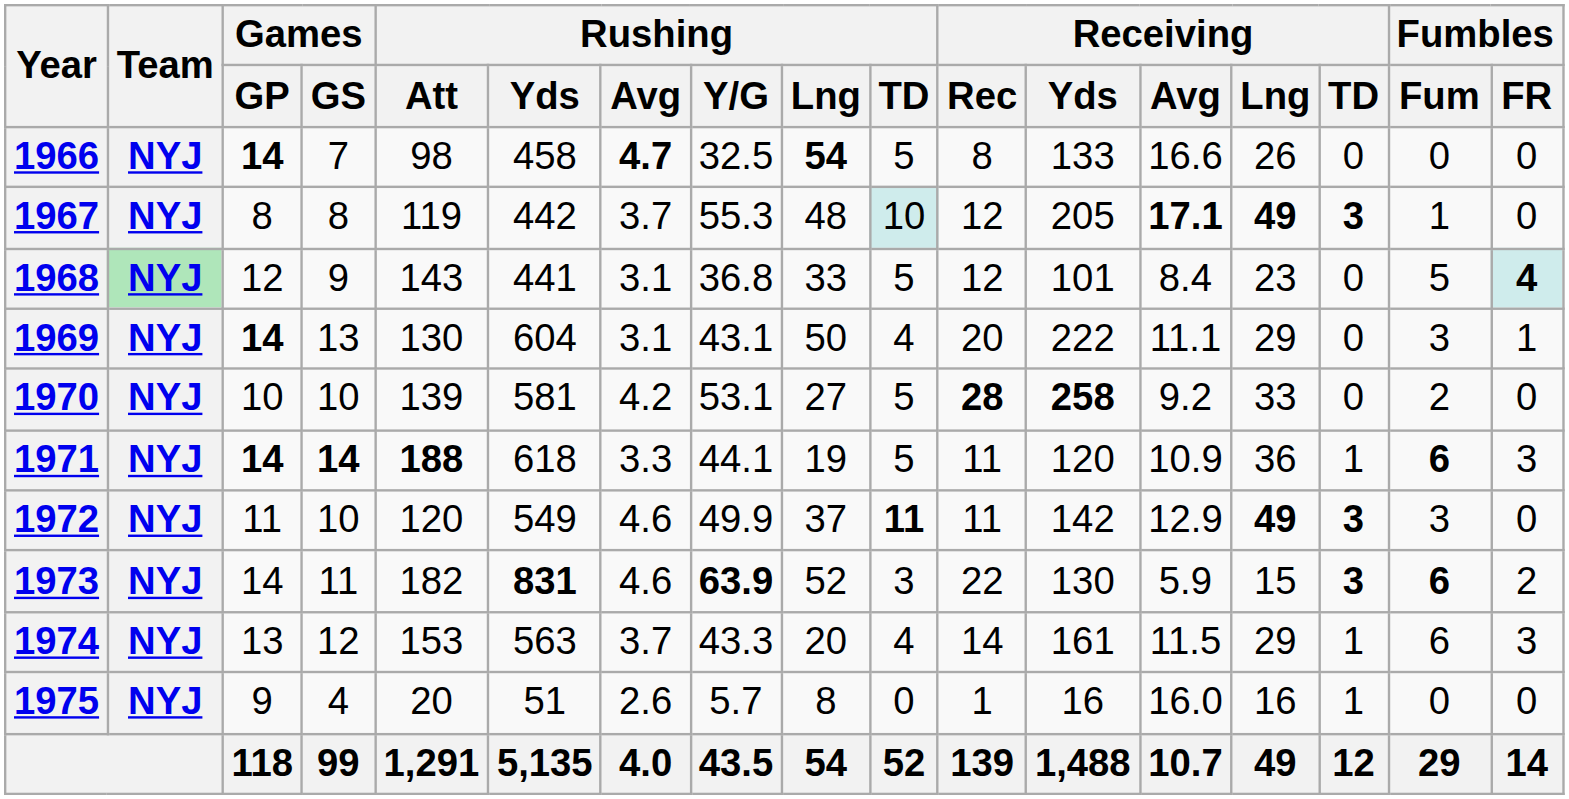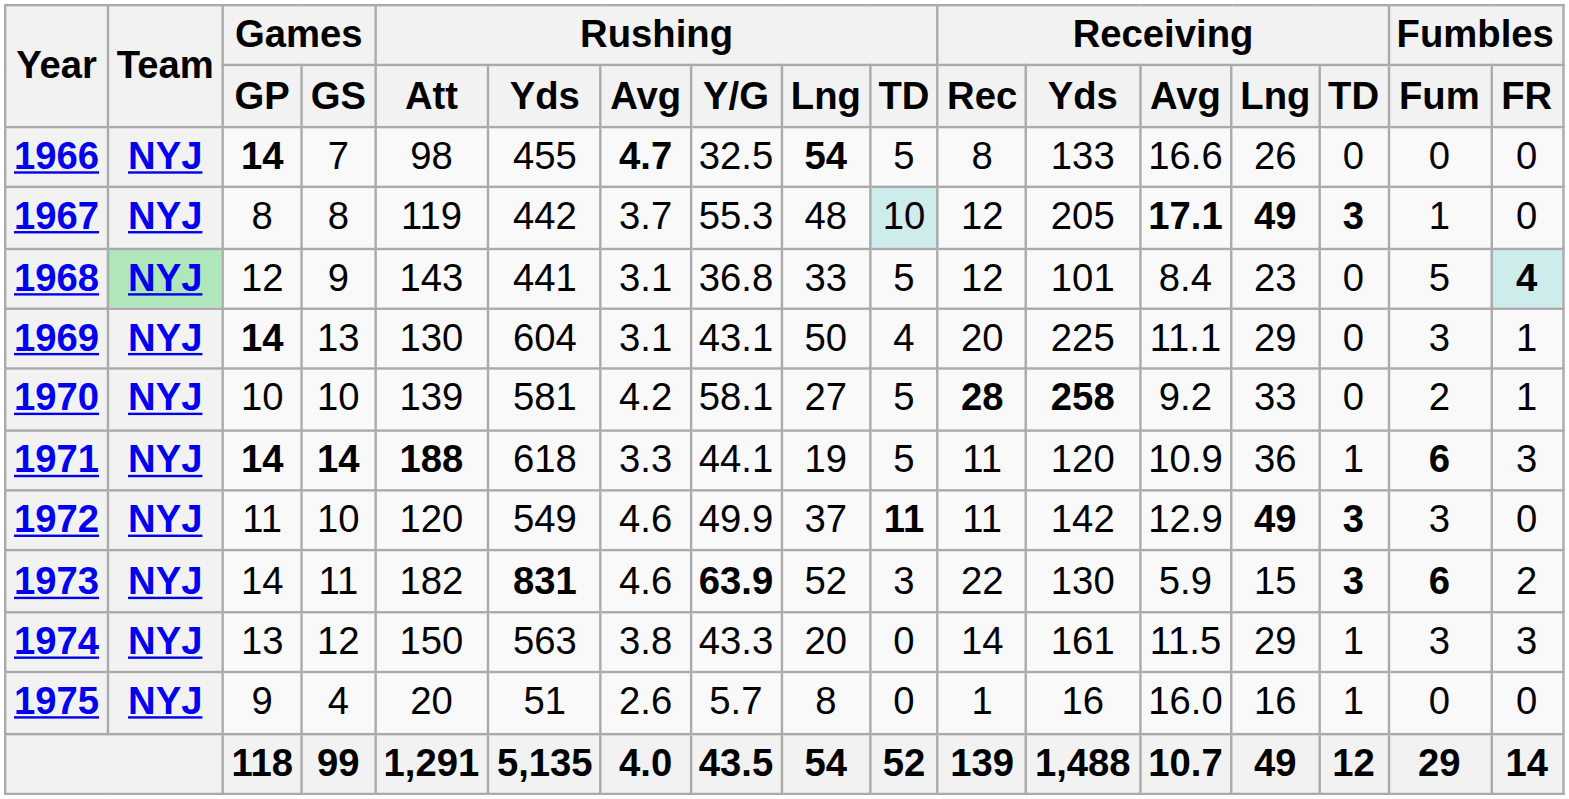1966 | Rushing / Yds: 458 -> 455
1969 | Receiving / Yds: 222 -> 225
1970 | Rushing / Y/G: 53.1 -> 58.1
1970 | Fumbles / FR: 0 -> 1
1974 | Rushing / Att: 153 -> 150
1974 | Rushing / Avg: 3.7 -> 3.8
1974 | Rushing / TD: 4 -> 0
1974 | Fumbles / Fum: 6 -> 3
